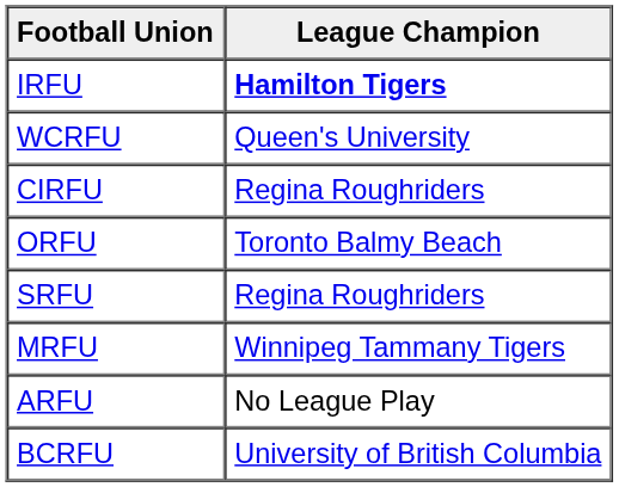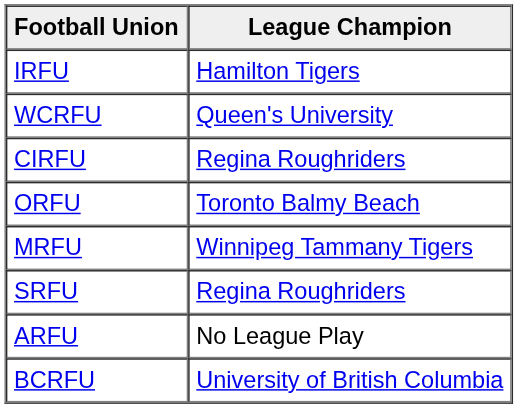IRFU | League Champion: bold -> normal
rows swapped: MRFU <-> SRFU
